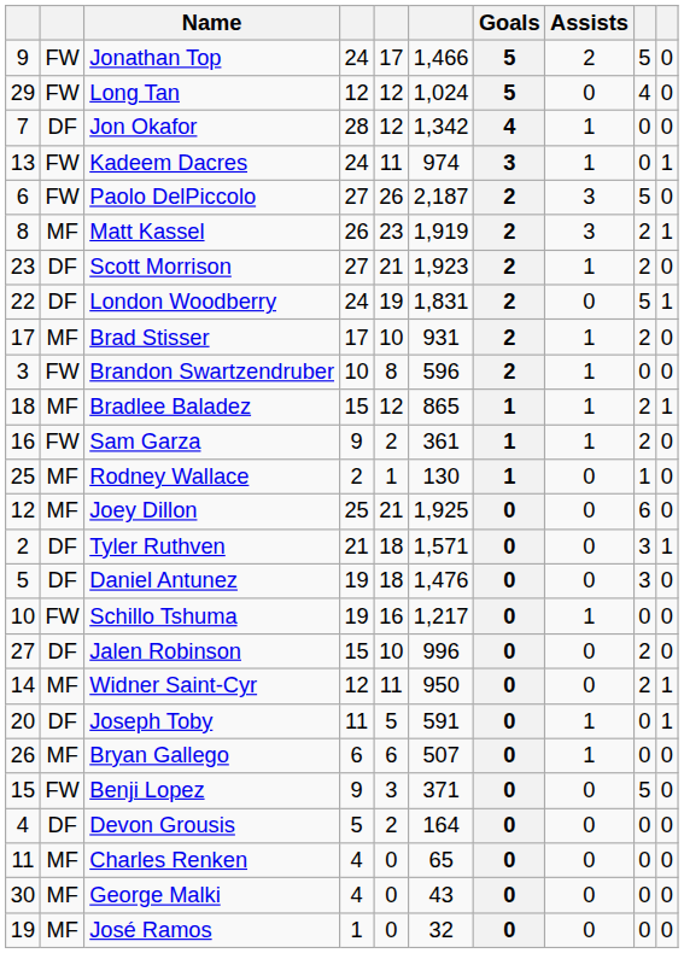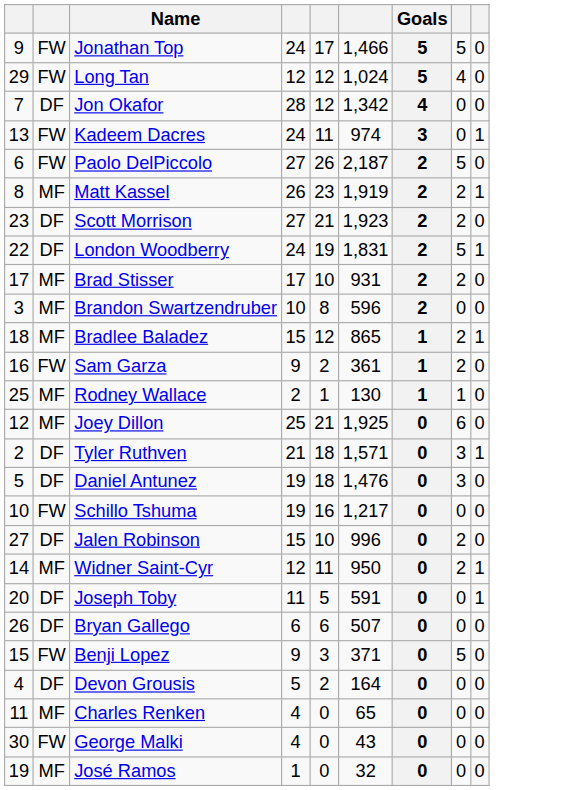- column: Assists | 2 | 0 | 1 | 1 | 3 | 3 | 1 | 0 | 1 | 1 | 1 | 1 | 0 | 0 | 0 | 0 | 1 | 0 | 0 | 1 | 1 | 0 | 0 | 0 | 0 | 0
Brandon Swartzendruber | column 2: FW -> MF
Bryan Gallego | column 2: MF -> DF
George Malki | column 2: MF -> FW
